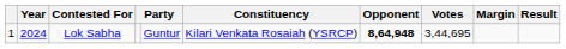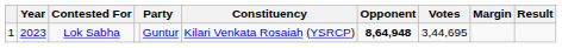Lok Sabha | Year: 2024 -> 2023
